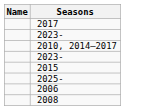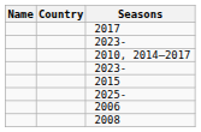+ column: Country
